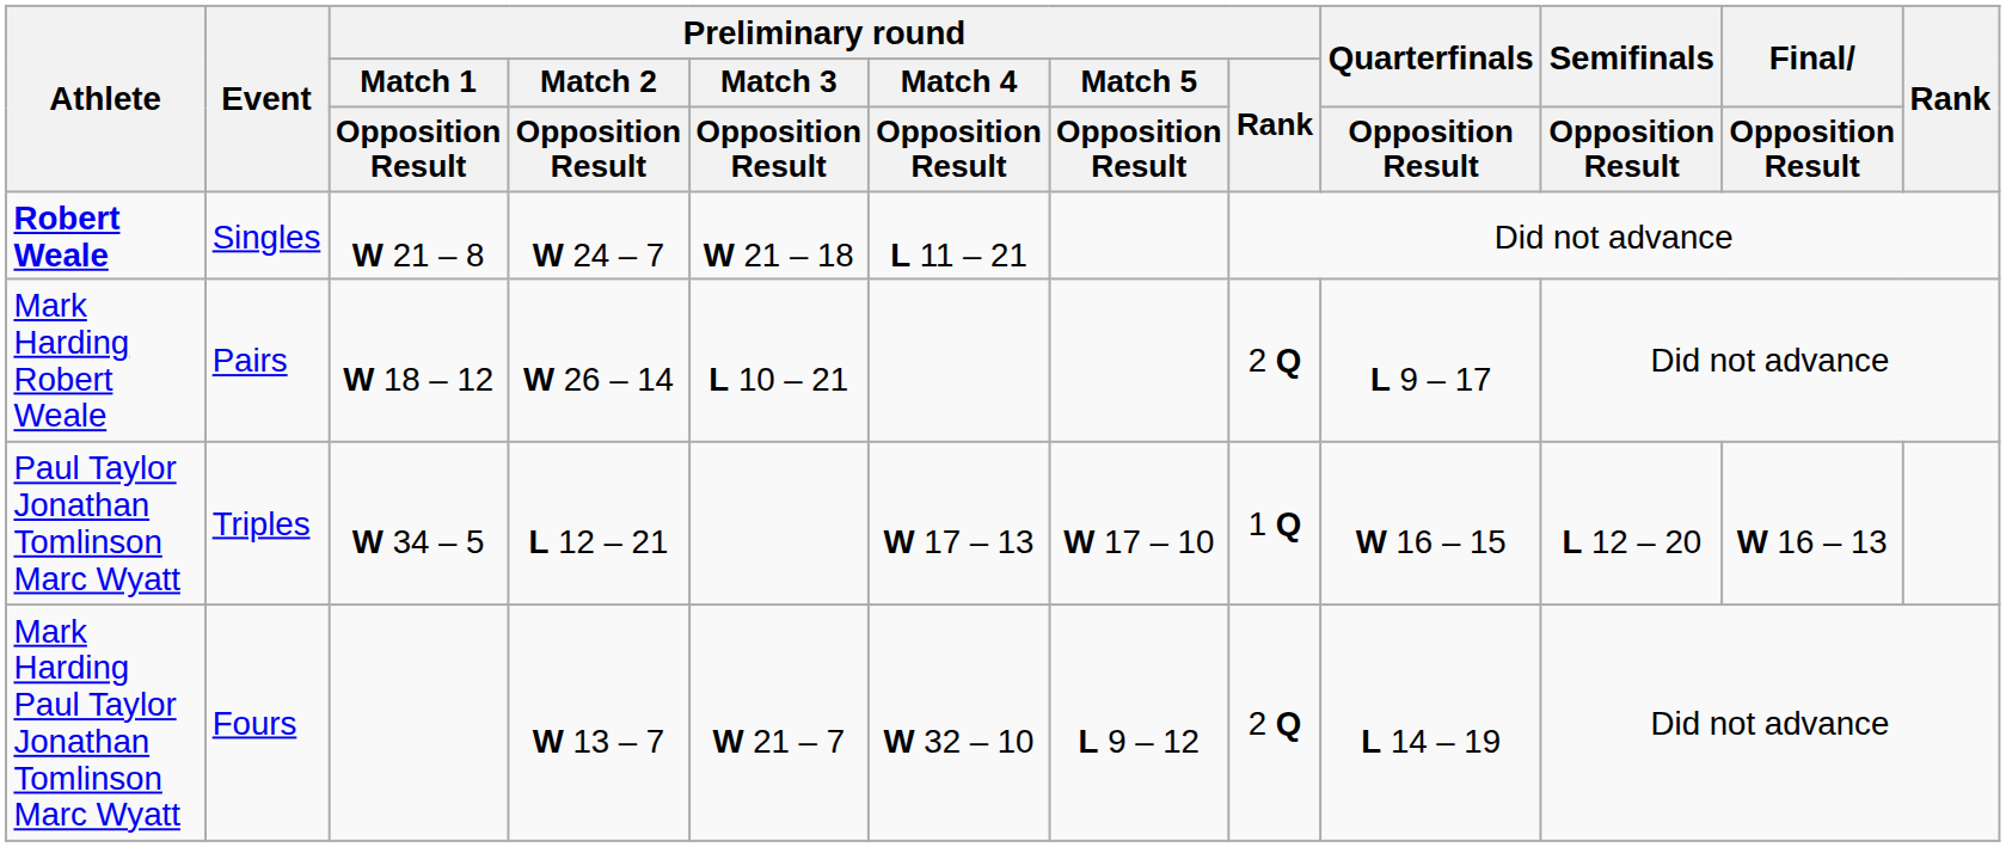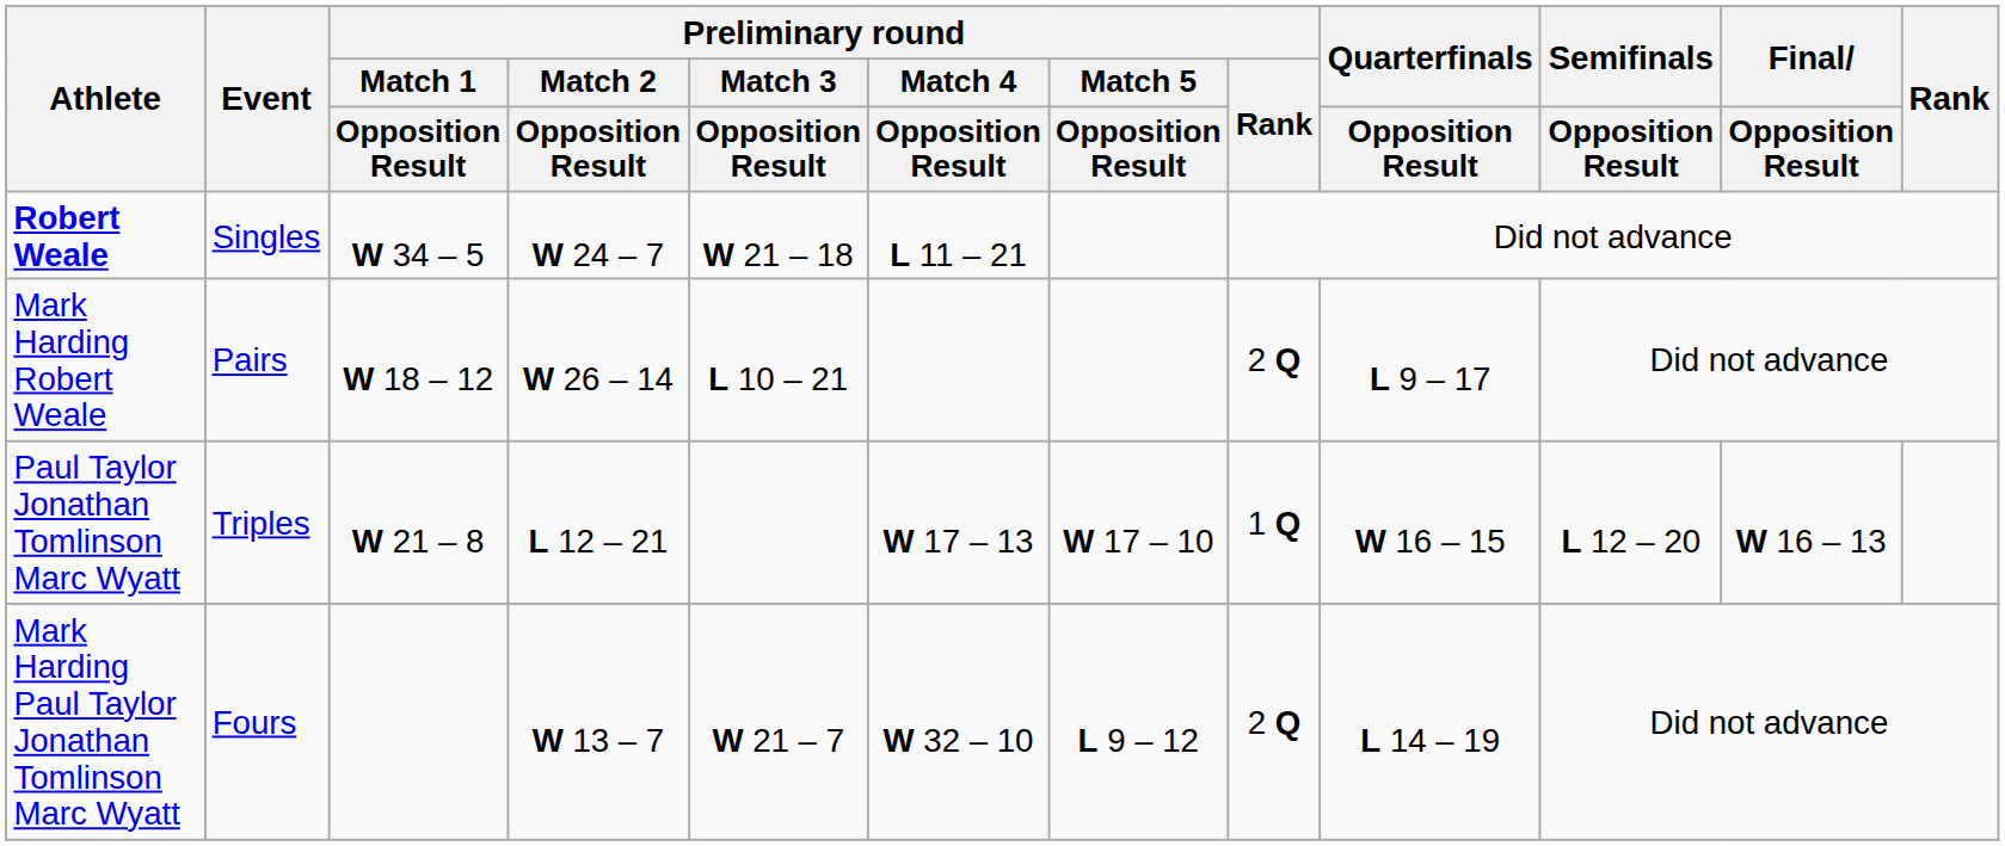Robert Weale | Preliminary round / Match 1 / Opposition Result: W 21 – 8 -> W 34 – 5
Paul Taylor Jonathan Tomlinson Marc Wyatt | Preliminary round / Match 1 / Opposition Result: W 34 – 5 -> W 21 – 8
